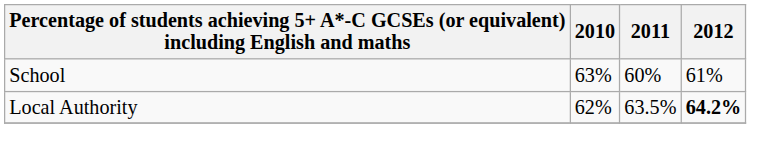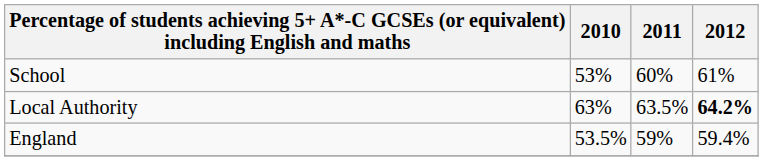School | 2010: 63% -> 53%
Local Authority | 2010: 62% -> 63%
+ row: England | 53.5% | 59% | 59.4%
